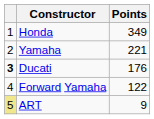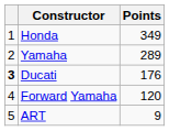Yamaha | Points: 221 -> 289
Forward Yamaha | Points: 122 -> 120
ART | column 1: khaki background -> no background
